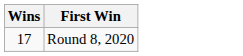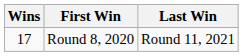+ column: Last Win | Round 11, 2021
